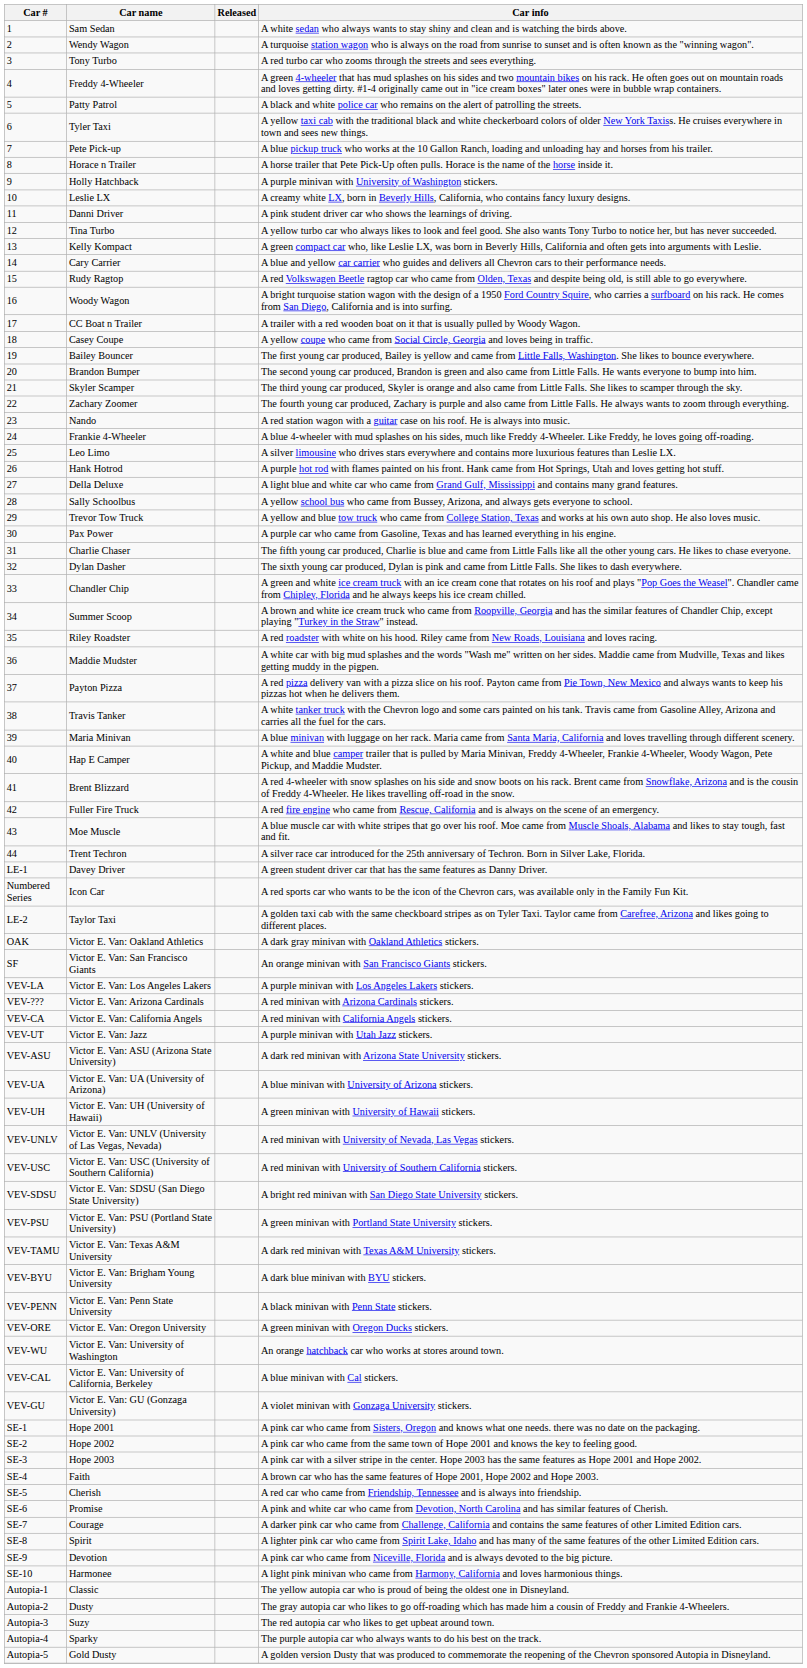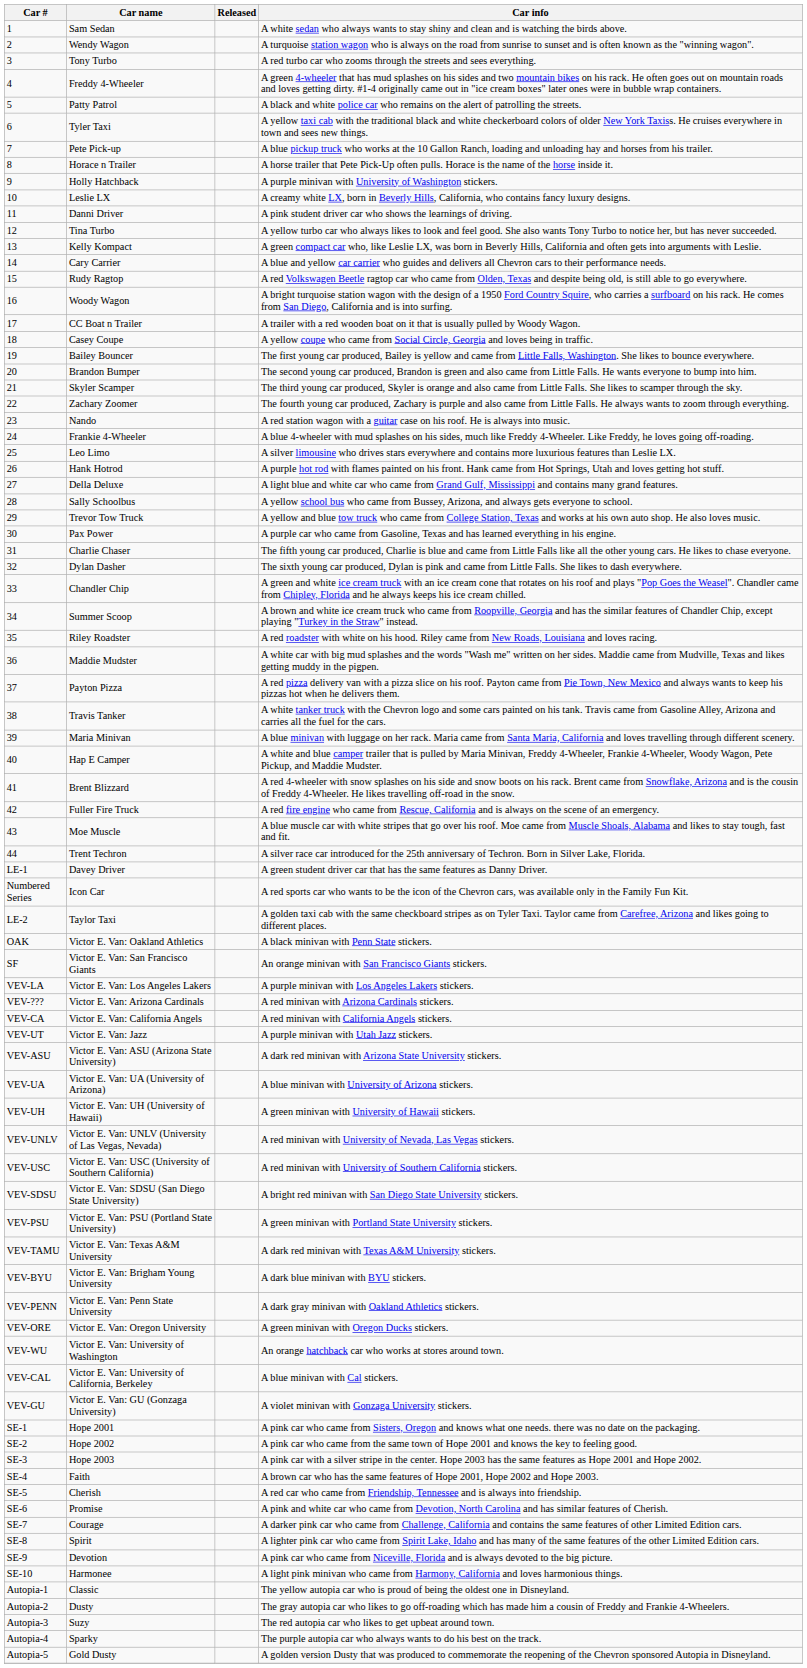Victor E. Van: Oakland Athletics | Car info: A dark gray minivan with Oakland Athletics stickers. -> A black minivan with Penn State stickers.
Victor E. Van: Penn State University | Car info: A black minivan with Penn State stickers. -> A dark gray minivan with Oakland Athletics stickers.
